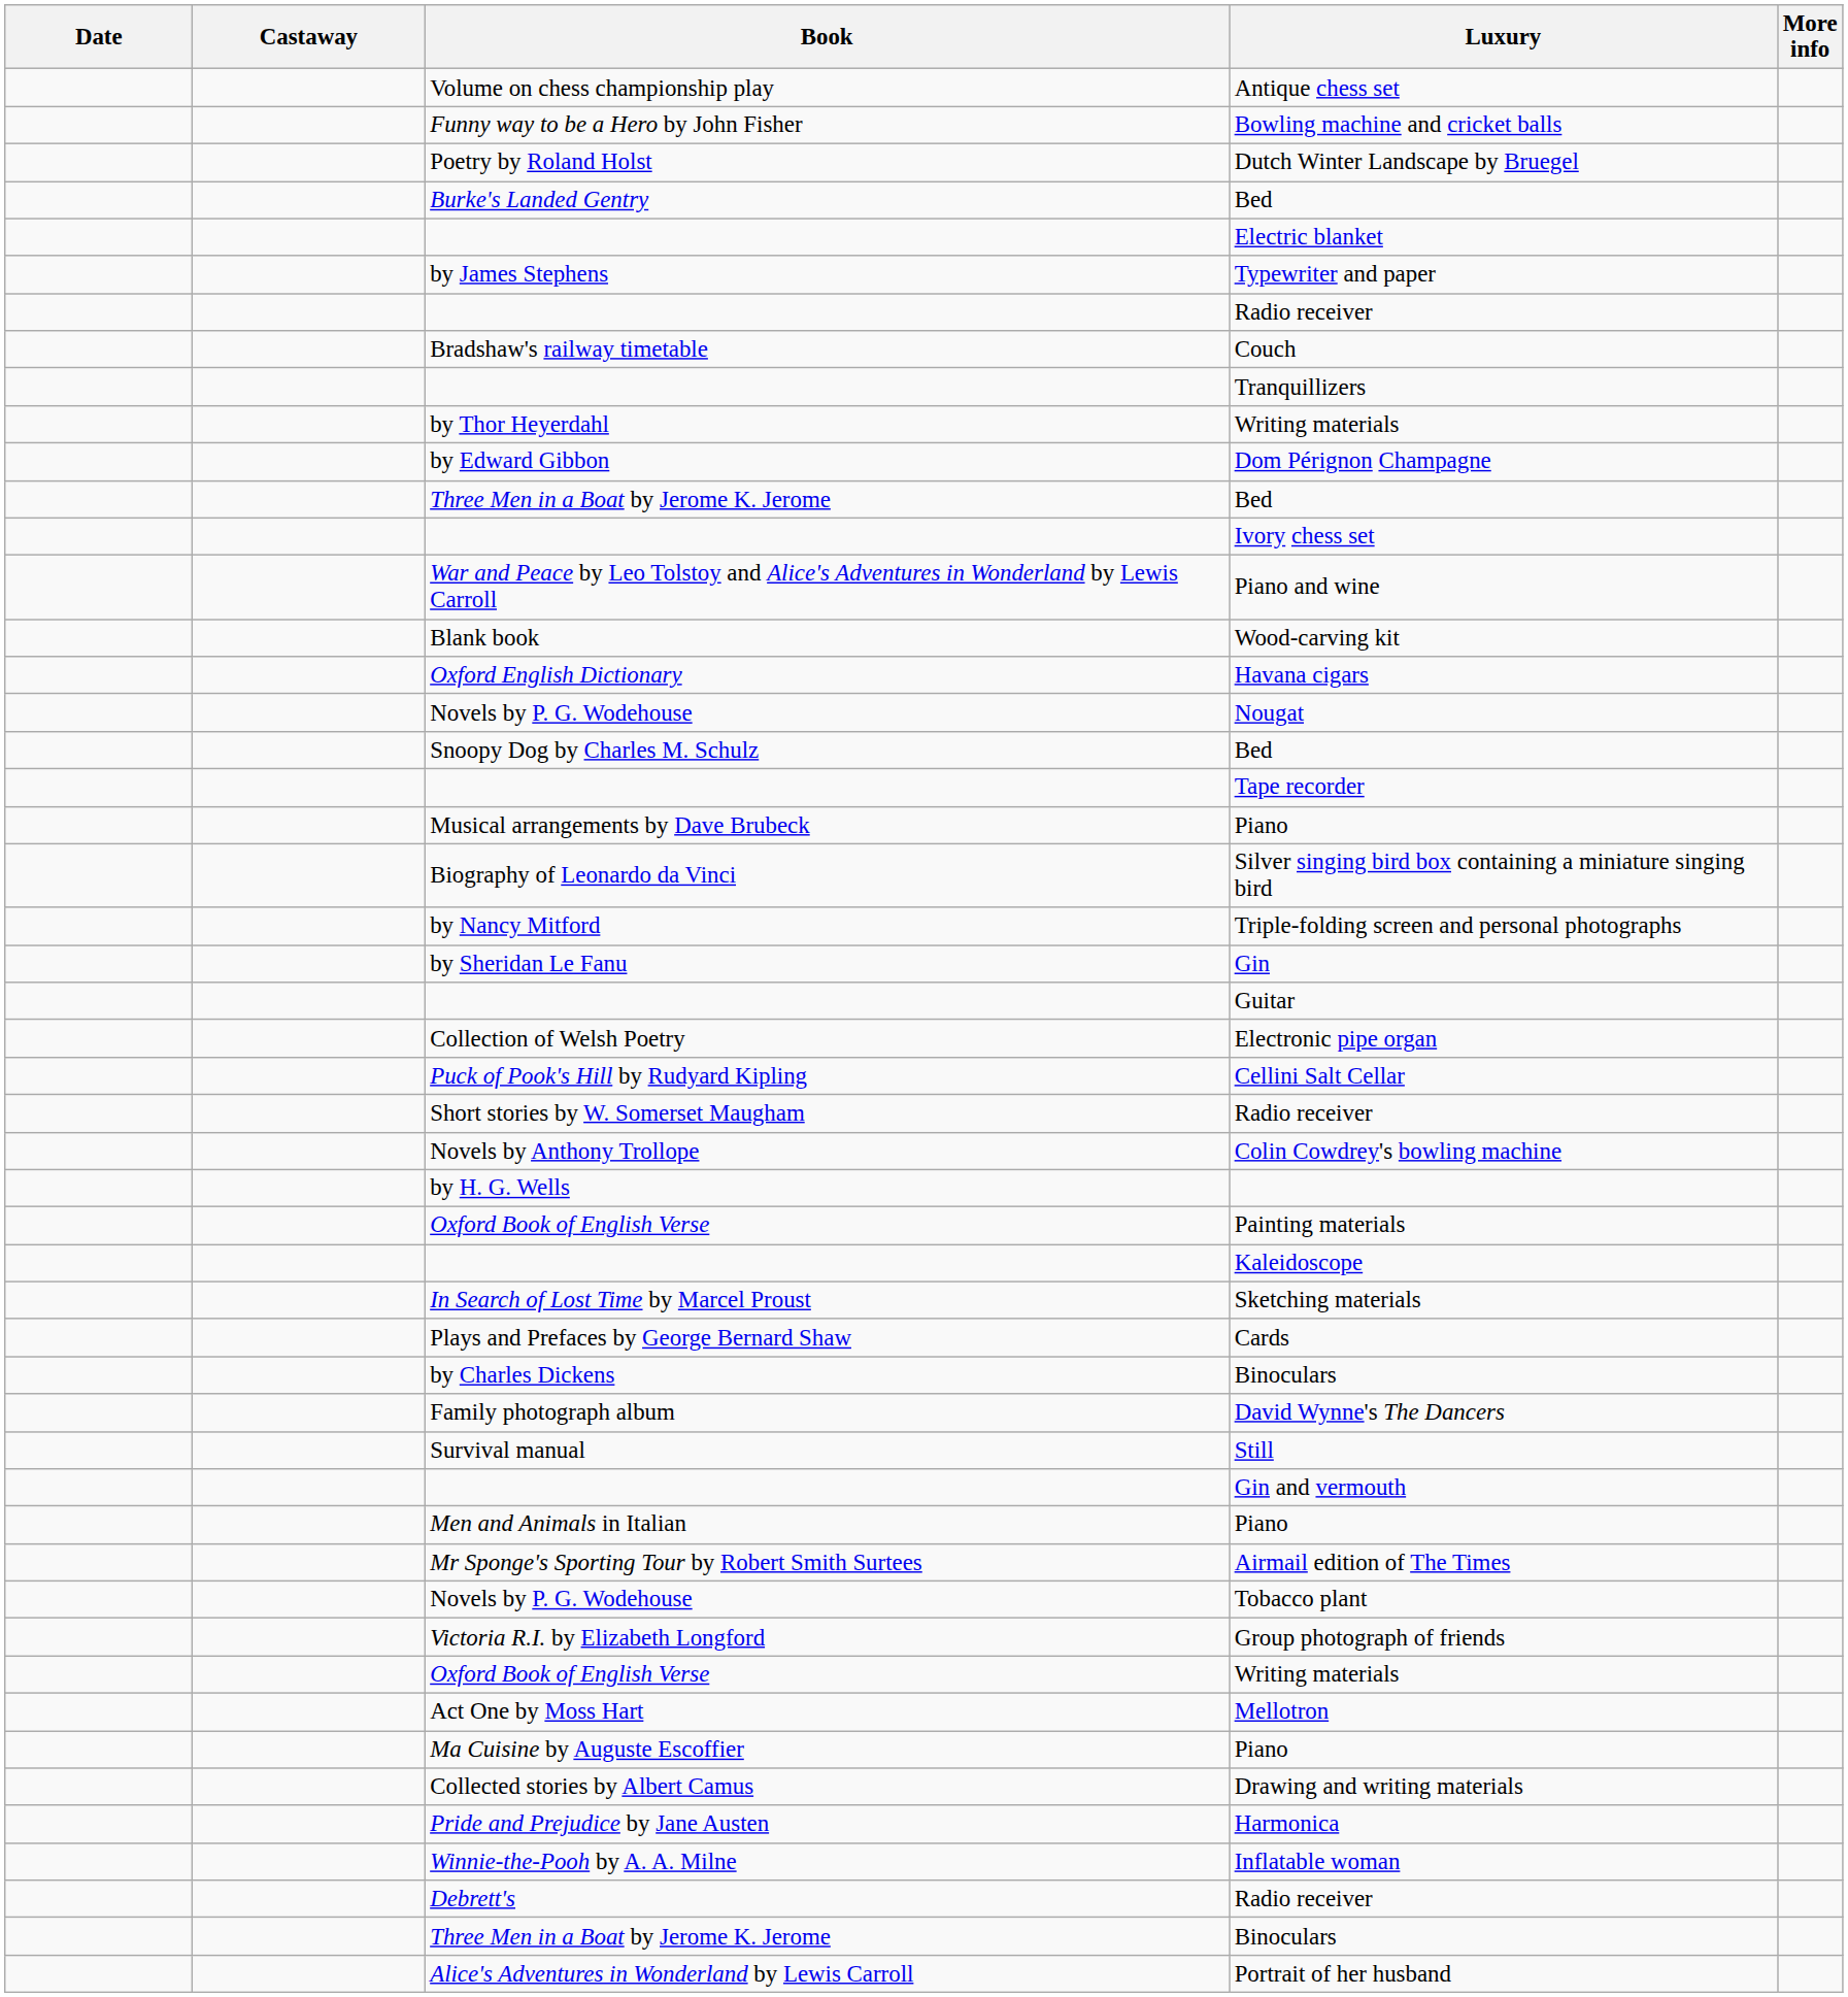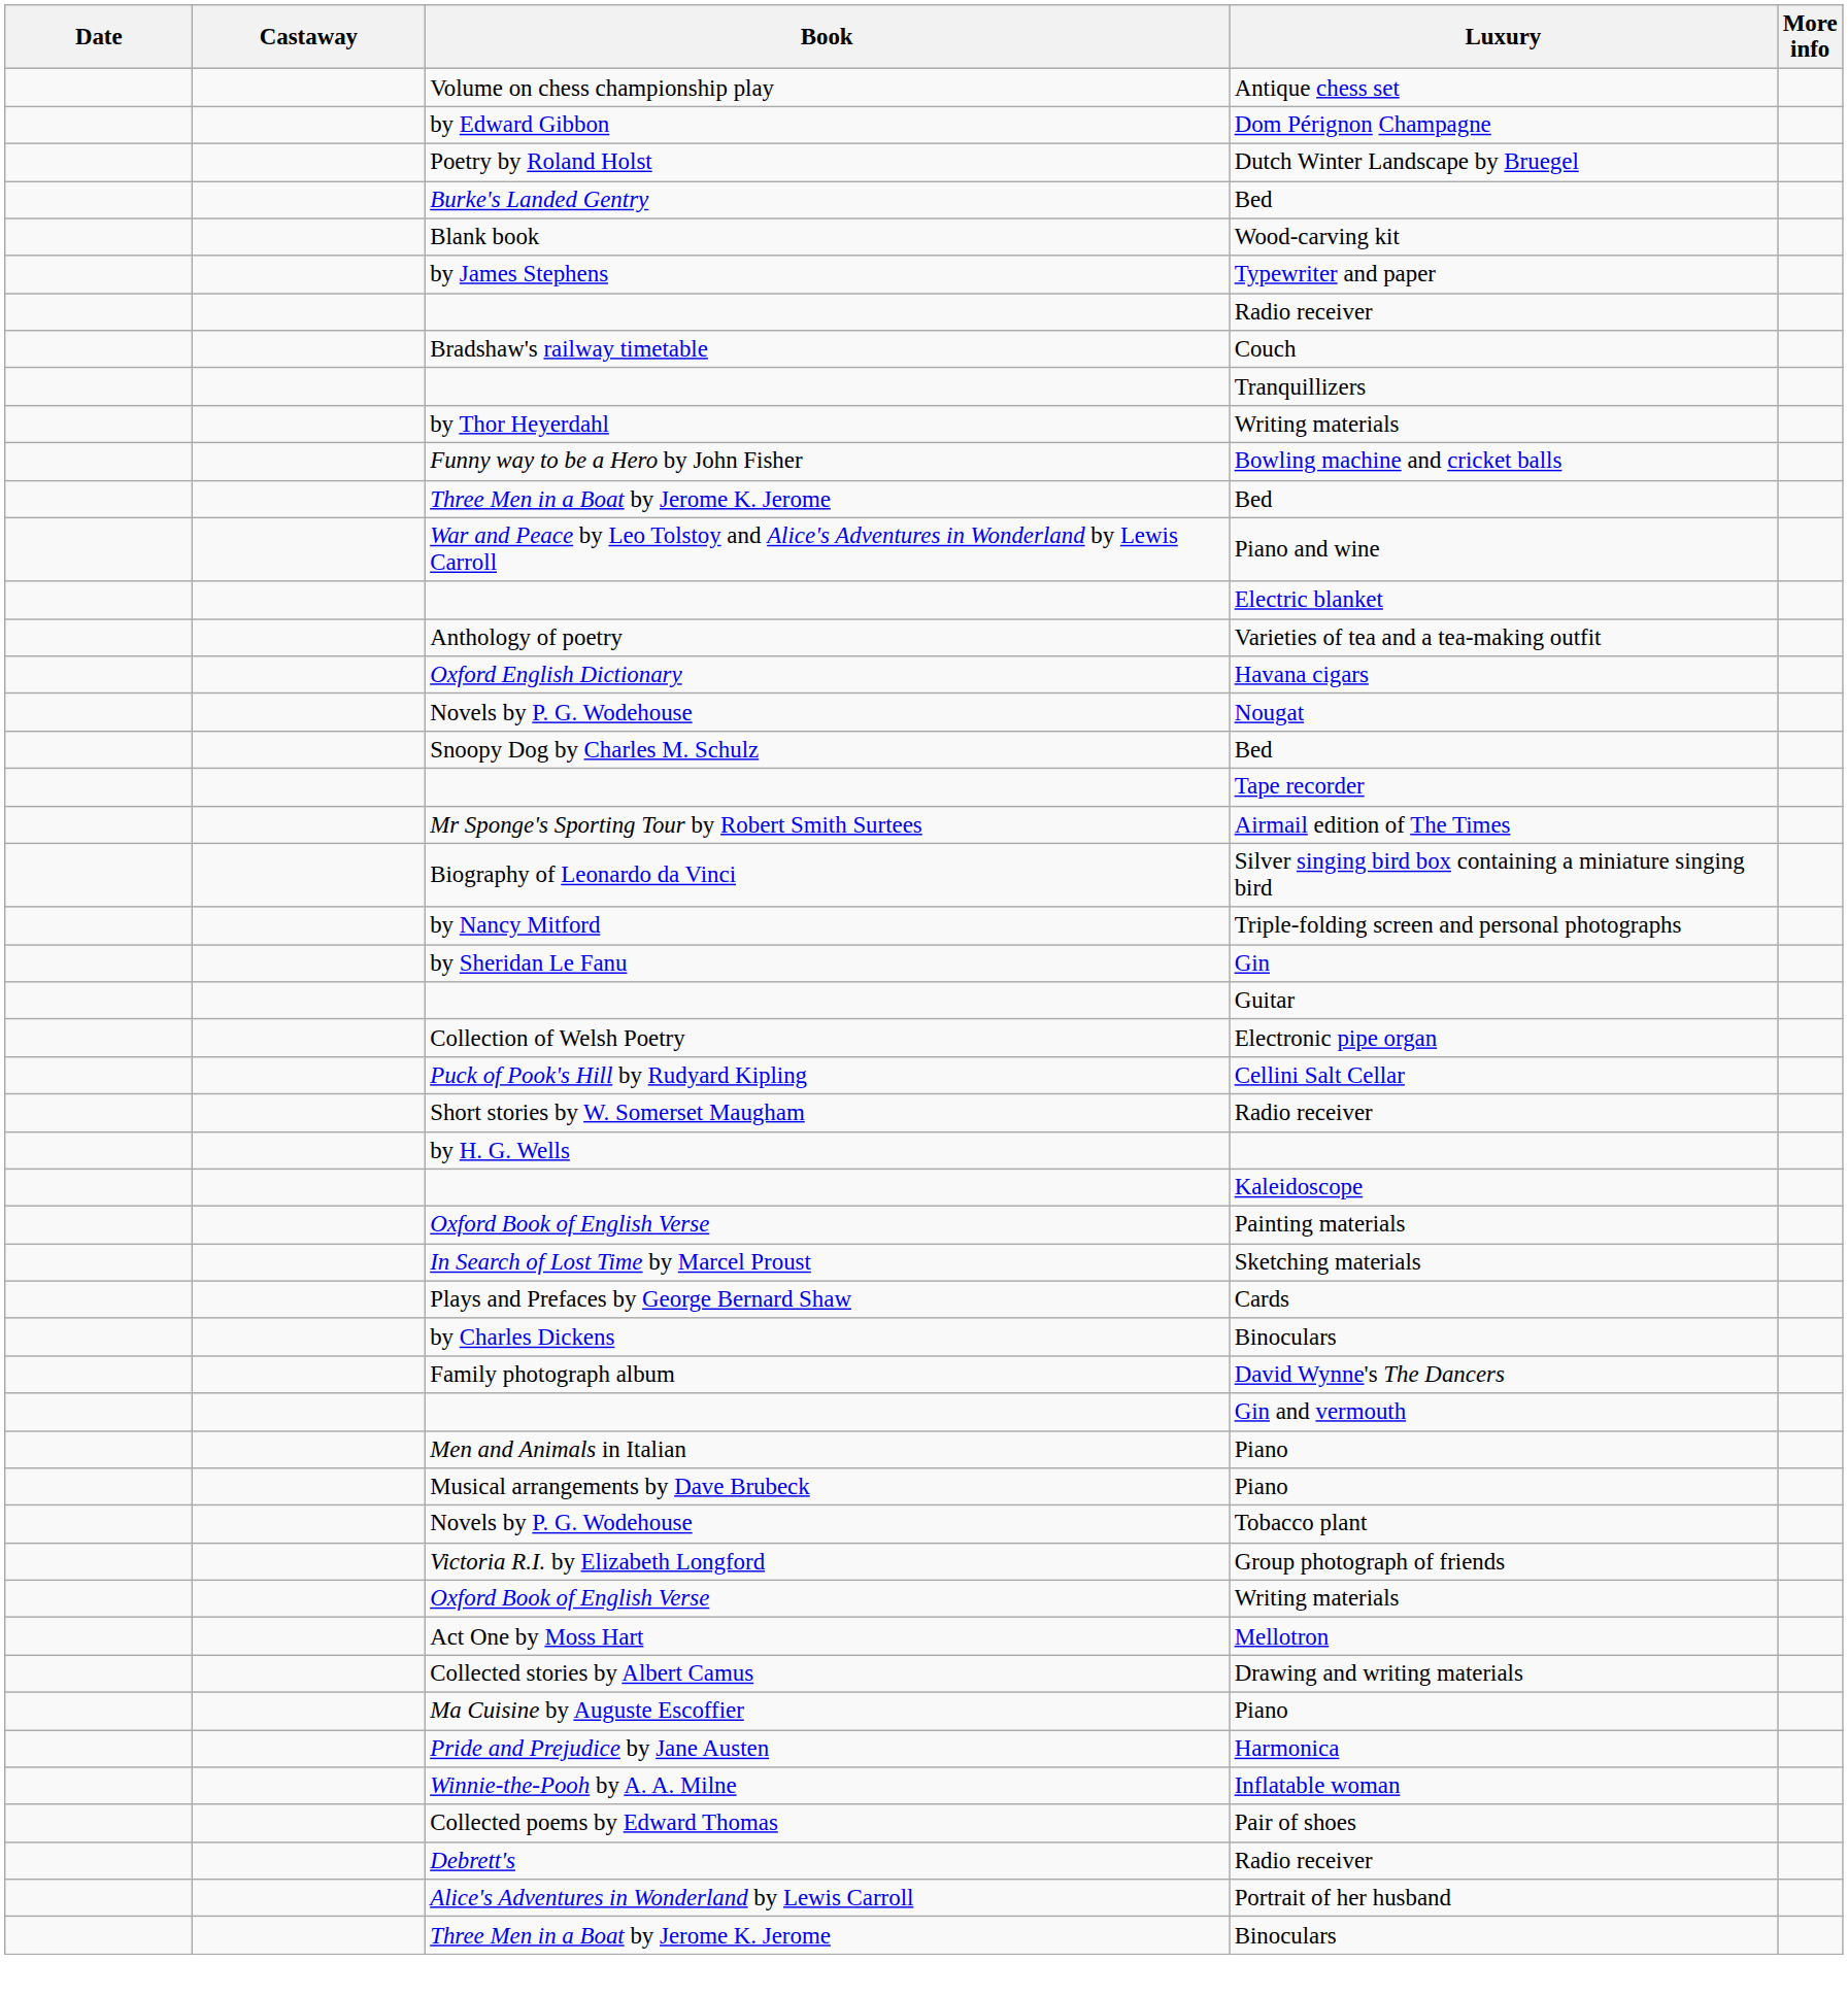rows swapped: Dom Pérignon Champagne <-> Bowling machine and cricket balls
rows swapped: Electric blanket <-> Wood-carving kit
- row: Ivory chess set
+ row: Anthology of poetry | Varieties of tea and a tea-making outfit
rows swapped: Musical arrangements by Dave Brubeck / Piano <-> Airmail edition of The Times
- row: Novels by Anthony Trollope | Colin Cowdrey's bowling machine
rows swapped: Painting materials <-> Kaleidoscope
- row: Survival manual | Still
rows swapped: Drawing and writing materials <-> Ma Cuisine by Auguste Escoffier / Piano
+ row: Collected poems by Edward Thomas | Pair of shoes
rows swapped: Portrait of her husband <-> Three Men in a Boat by Jerome K. Jerome / Binoculars
